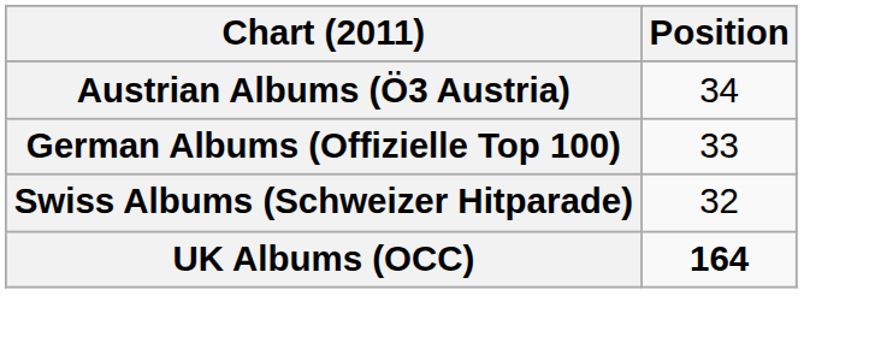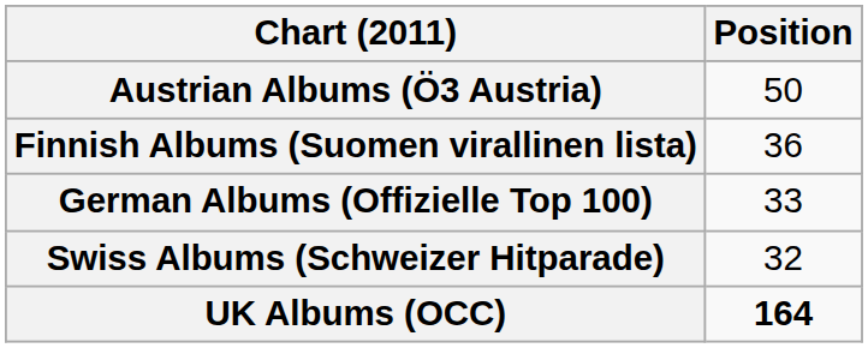Austrian Albums (Ö3 Austria) | Position: 34 -> 50
+ row: Finnish Albums (Suomen virallinen lista) | 36
